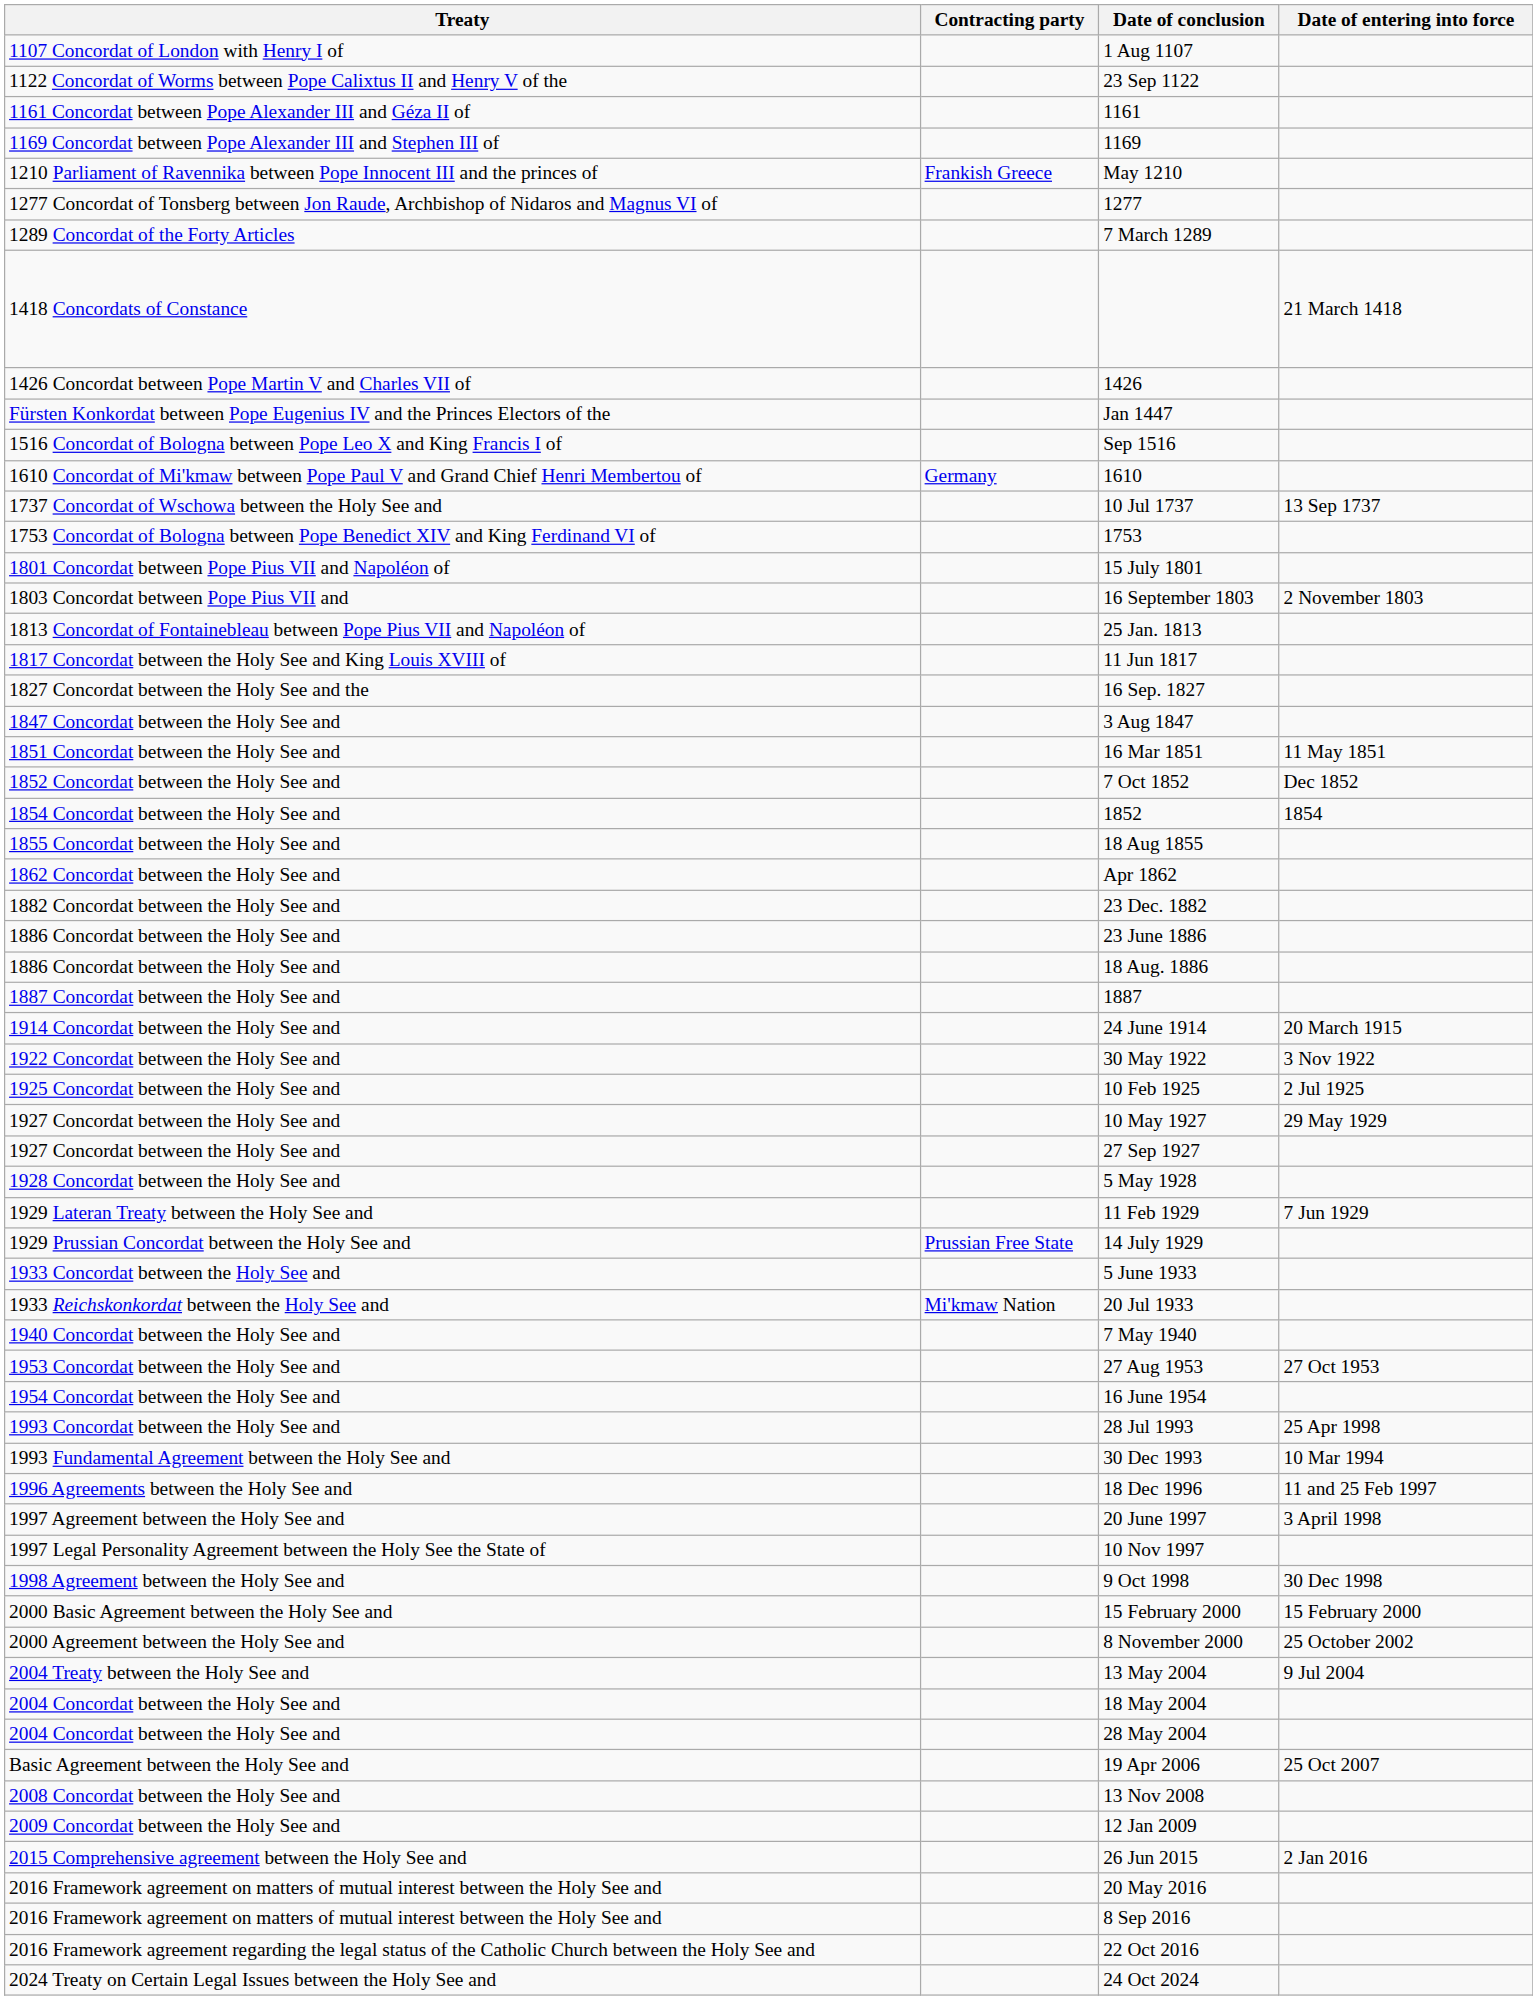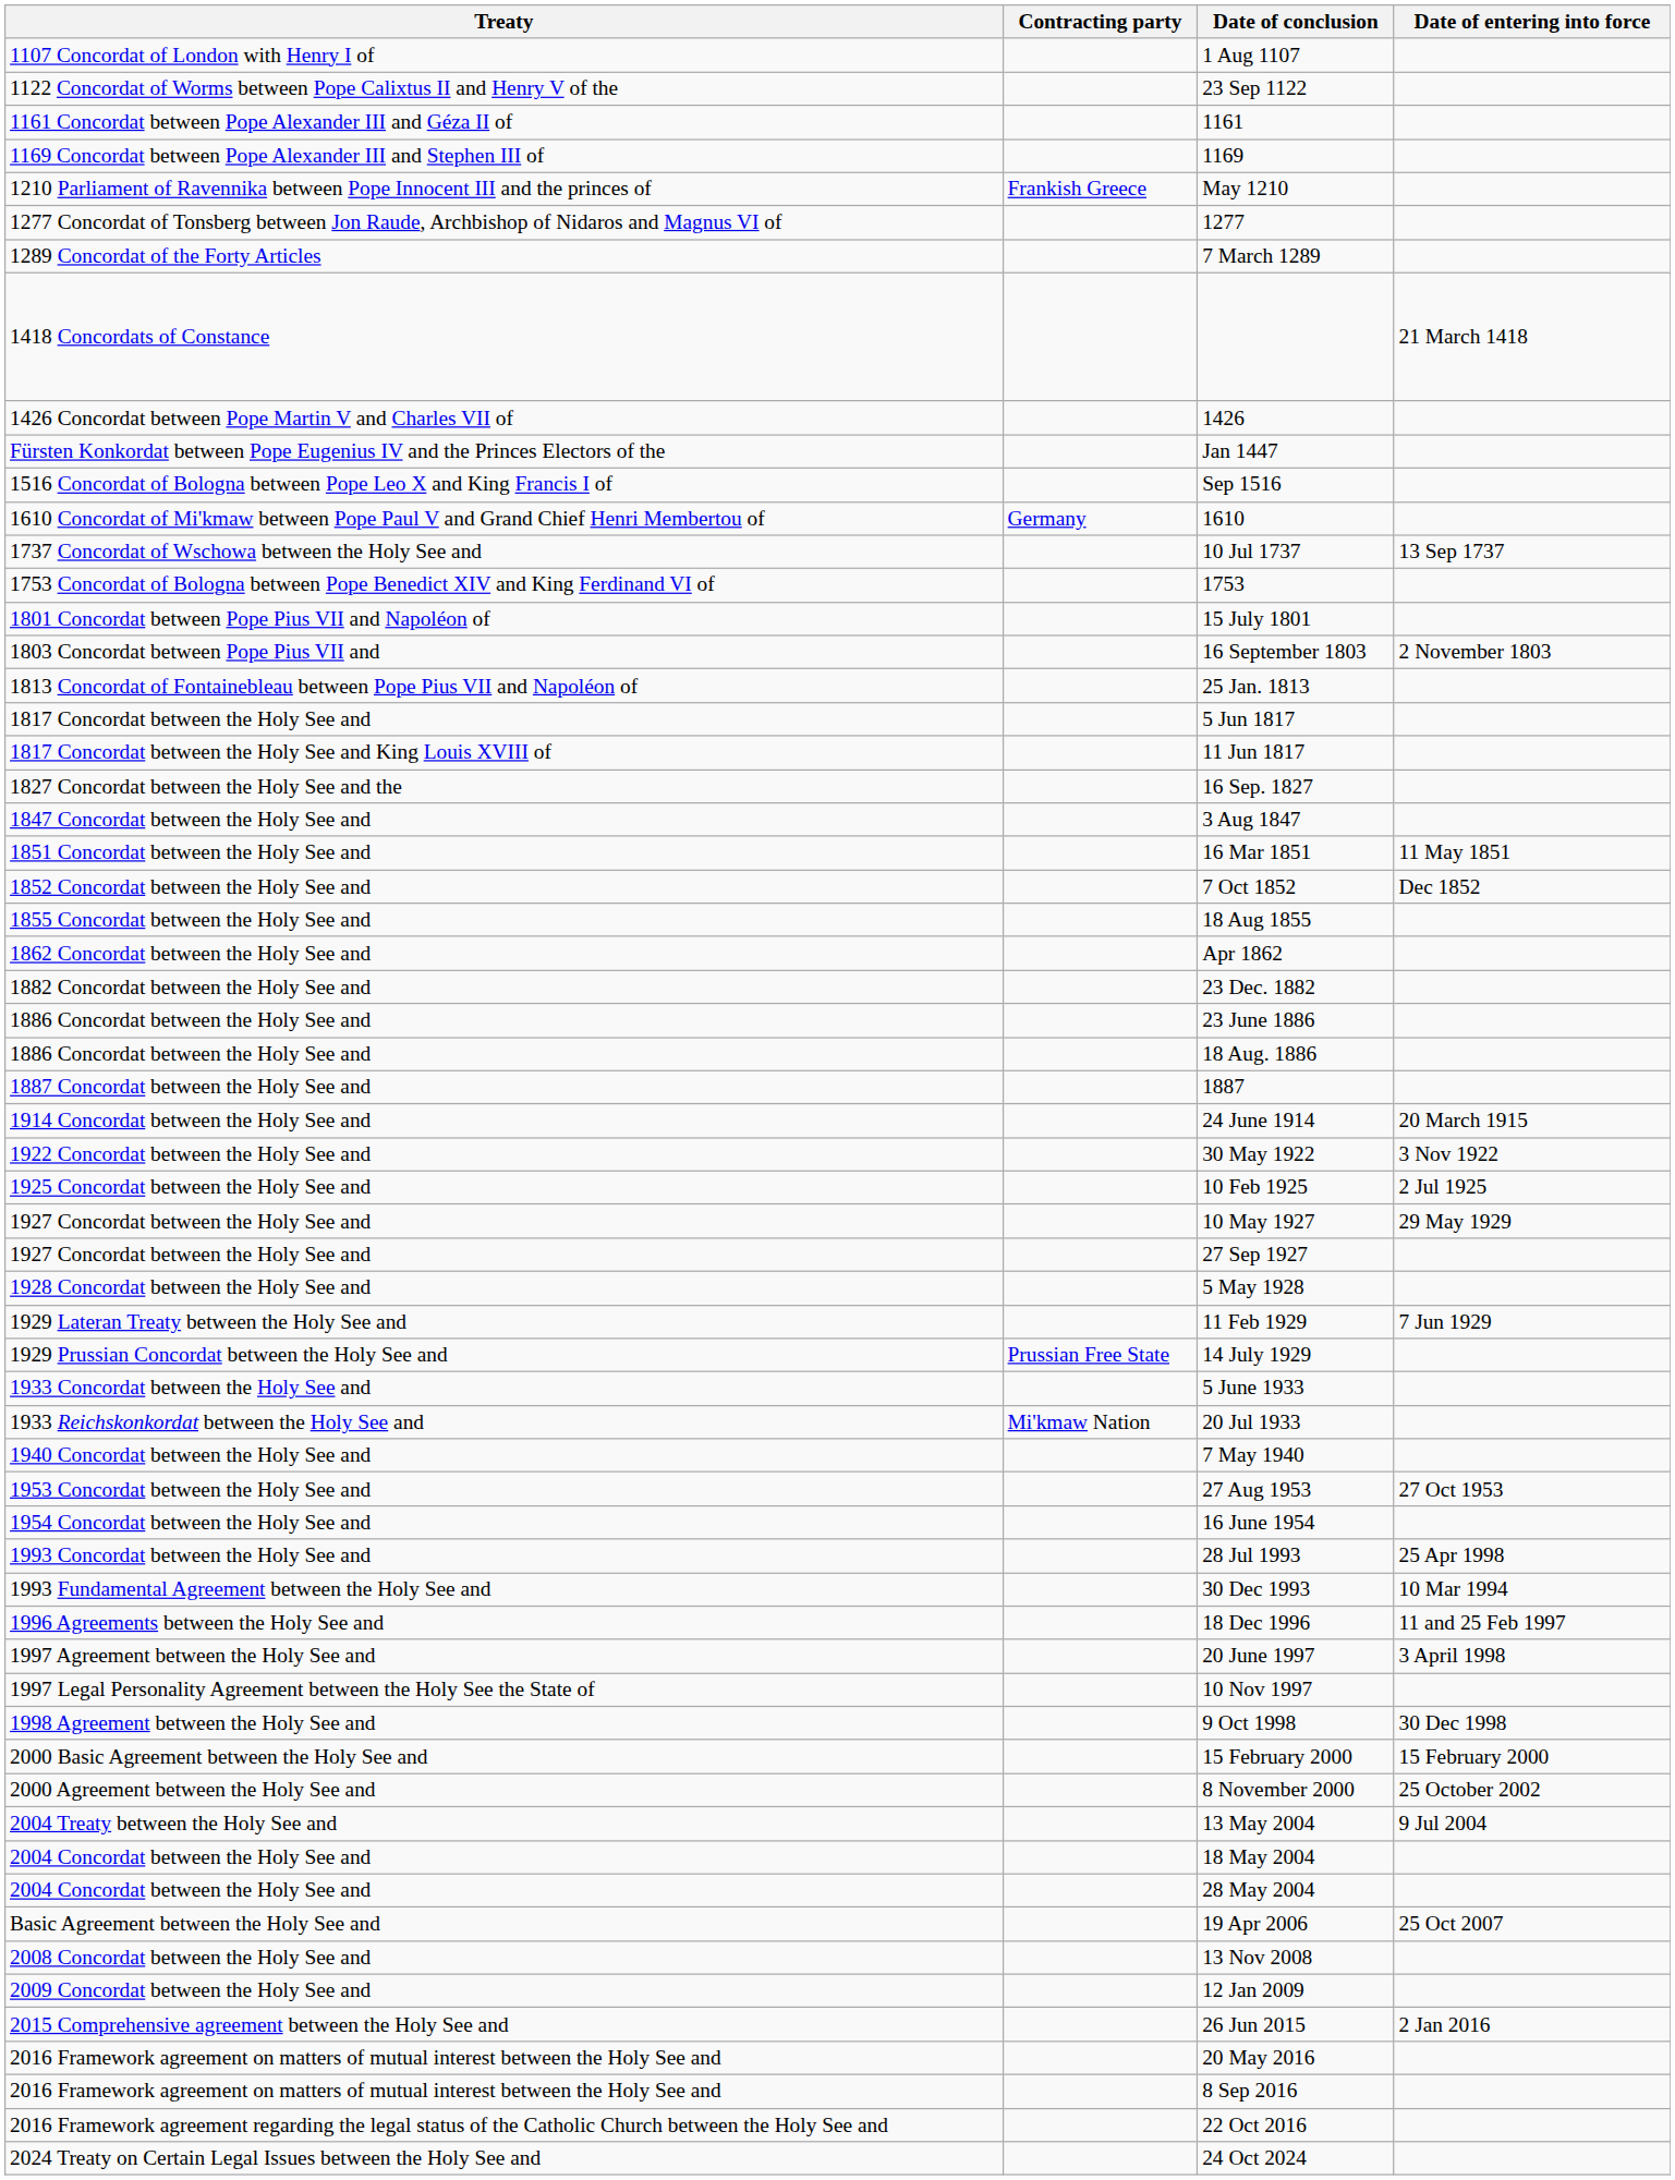+ row: 1817 Concordat between the Holy See and | 5 Jun 1817
- row: 1854 Concordat between the Holy See and | 1852 | 1854
